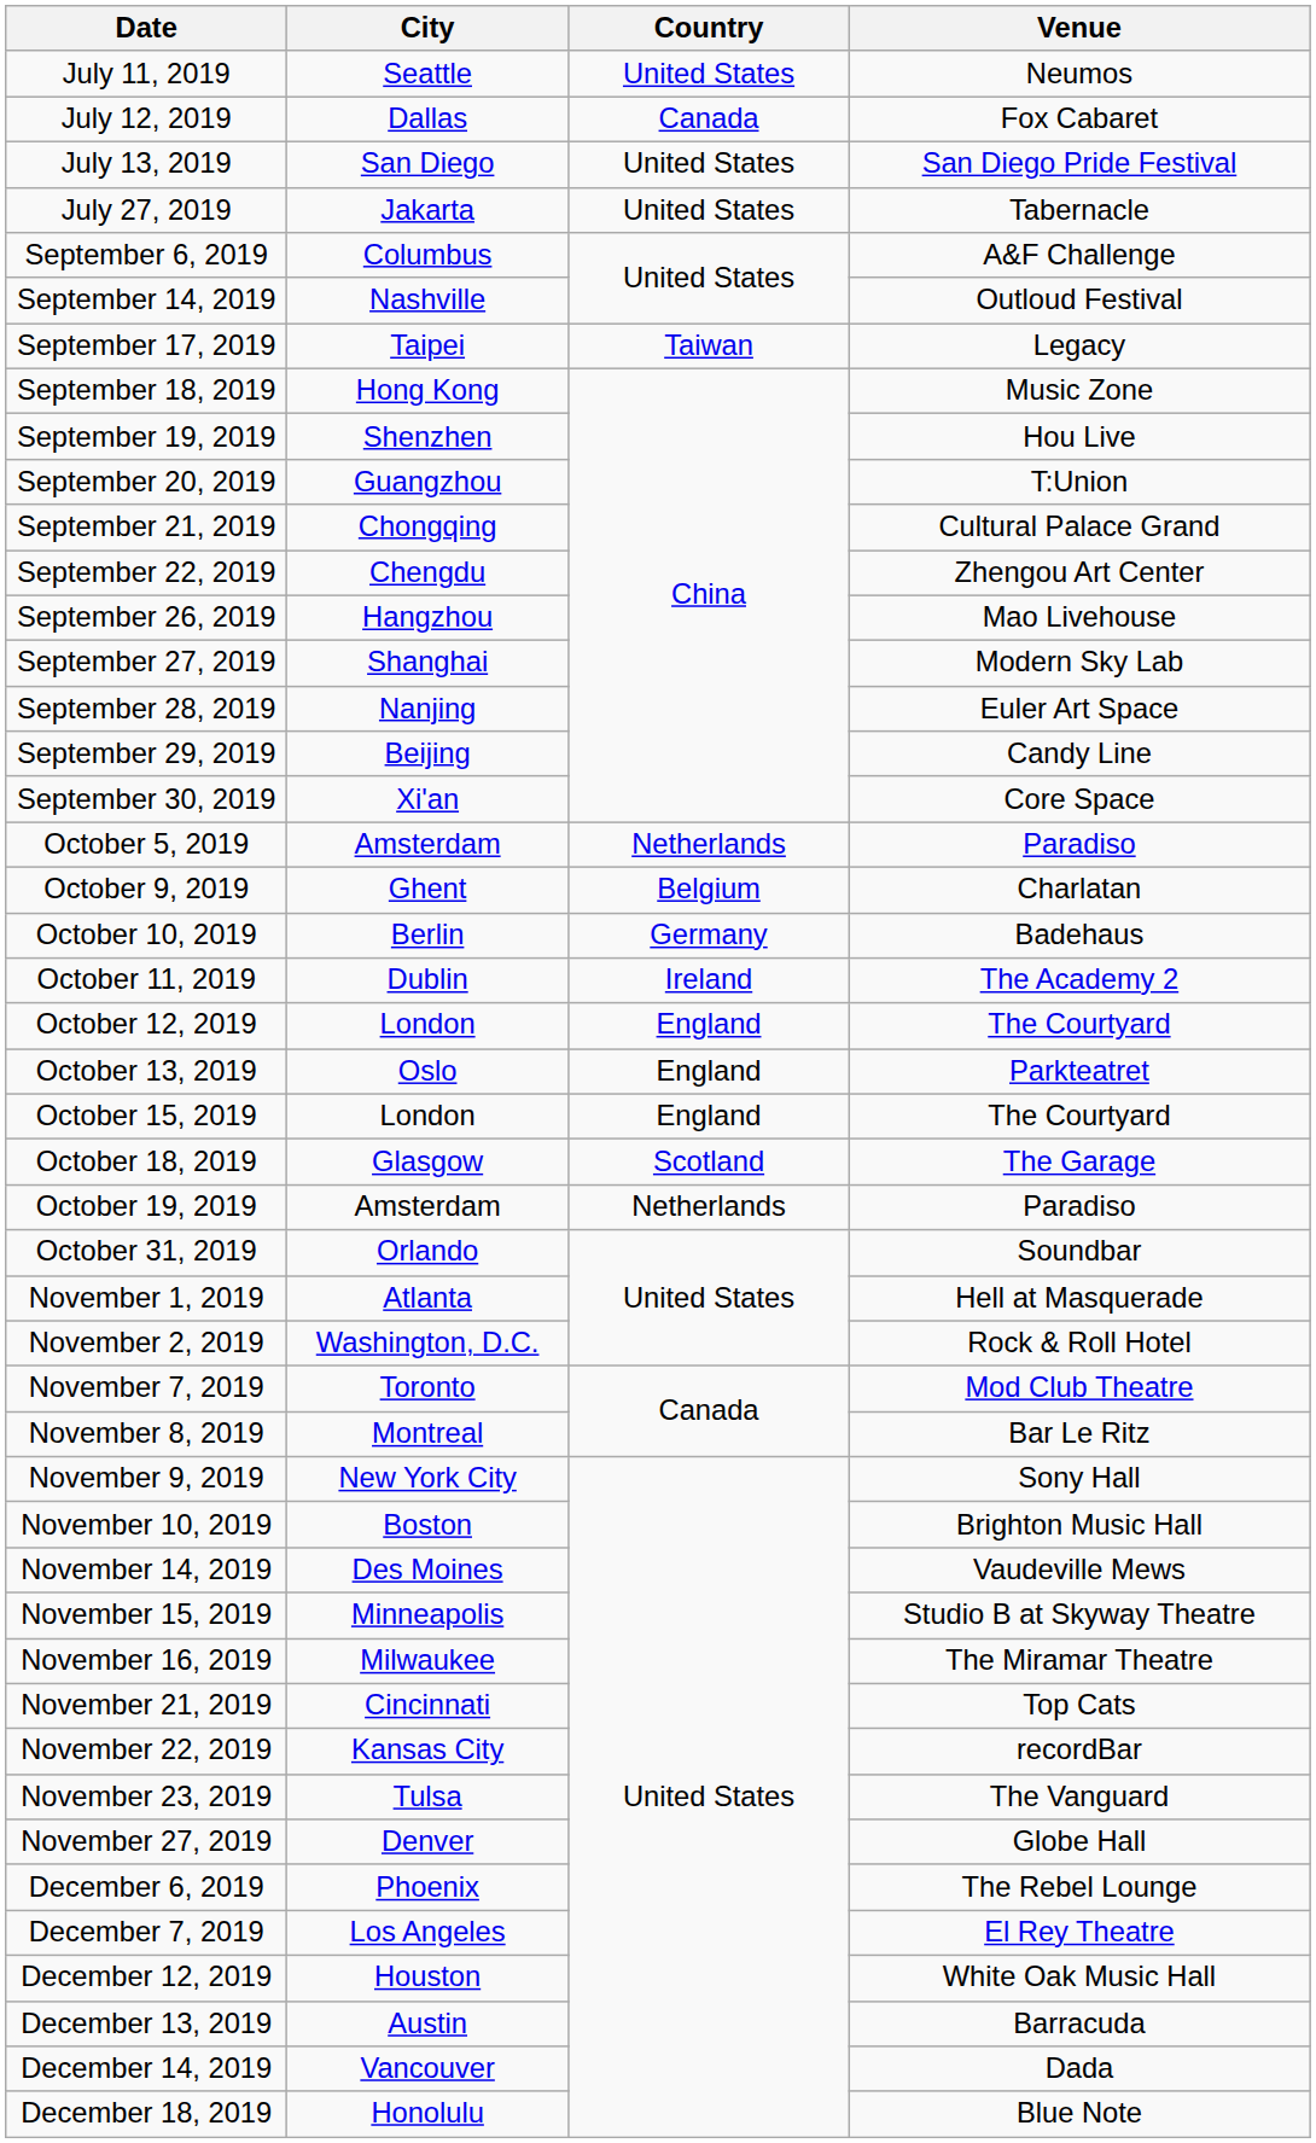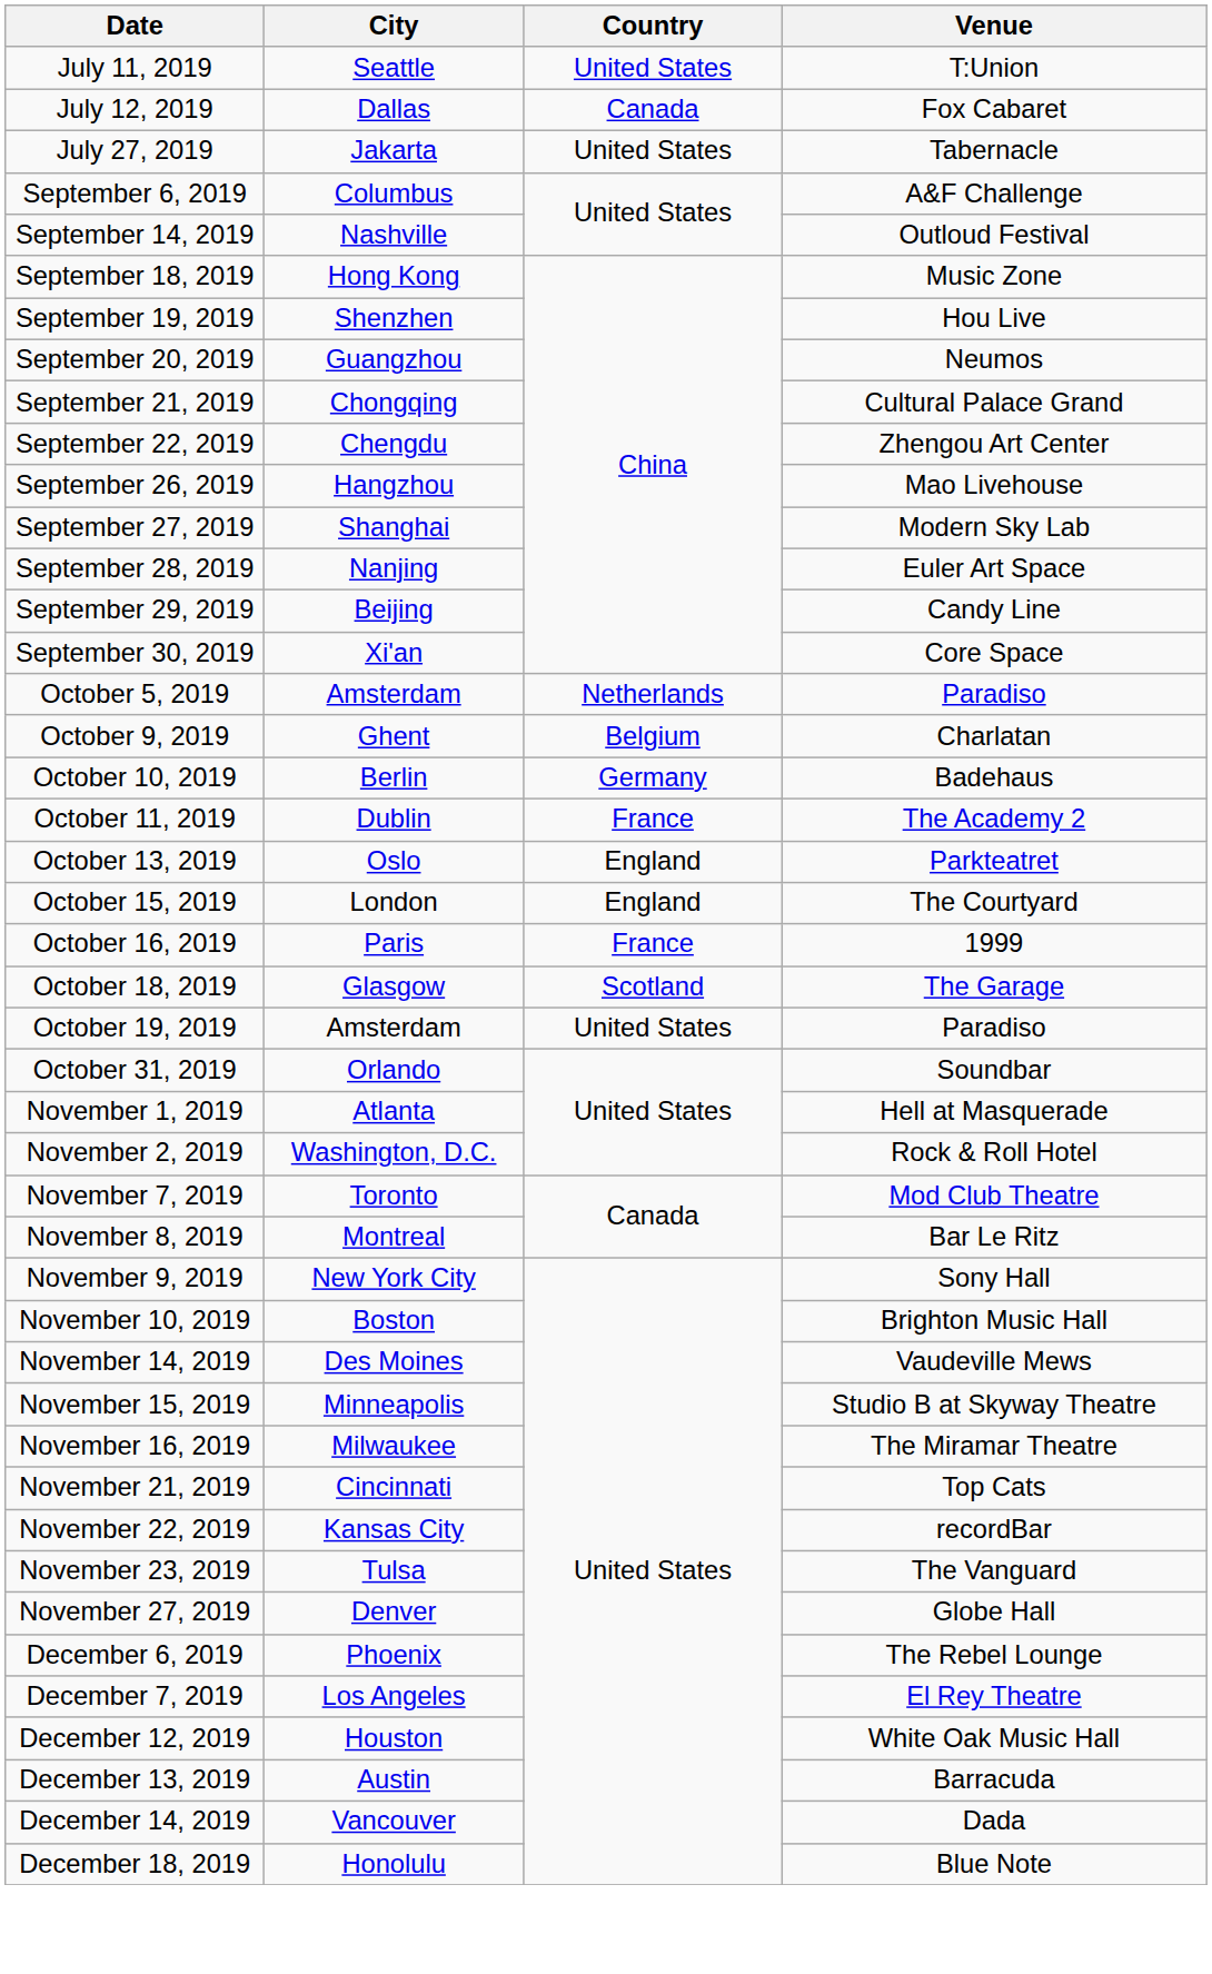July 11, 2019 | Venue: Neumos -> T:Union
- row: July 13, 2019 | San Diego | United States | San Diego Pride Festival
- row: September 17, 2019 | Taipei | Taiwan | Legacy
September 20, 2019 | Venue: T:Union -> Neumos
October 11, 2019 | Country: Ireland -> France
- row: October 12, 2019 | London | England | The Courtyard
+ row: October 16, 2019 | Paris | France | 1999
October 19, 2019 | Country: Netherlands -> United States
